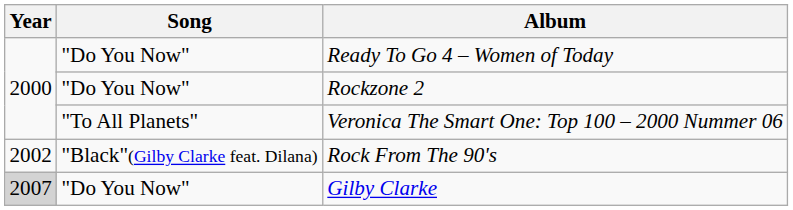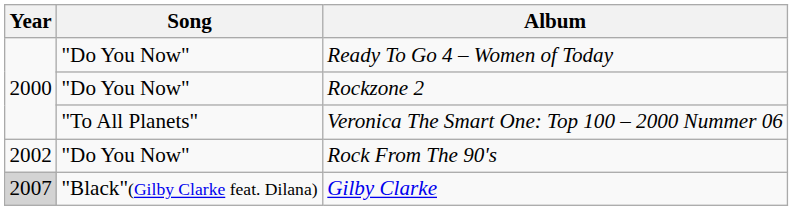Rock From The 90's | Song: "Black"(Gilby Clarke feat. Dilana) -> "Do You Now"
Gilby Clarke | Song: "Do You Now" -> "Black"(Gilby Clarke feat. Dilana)
